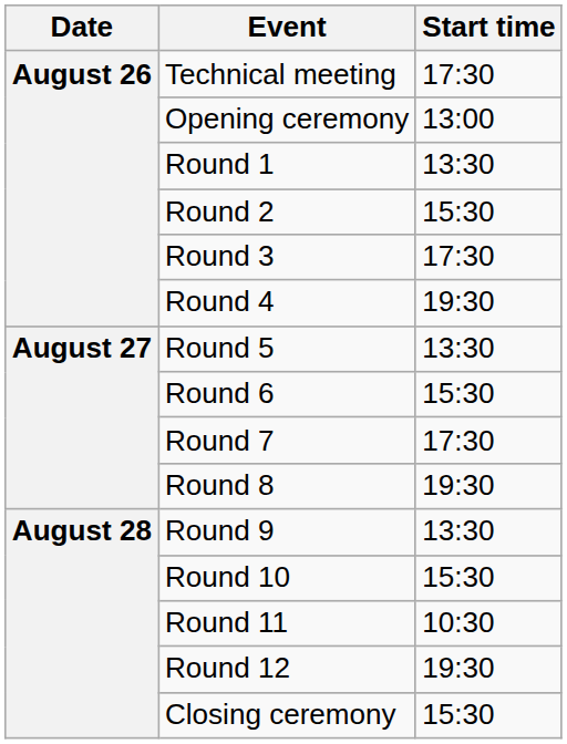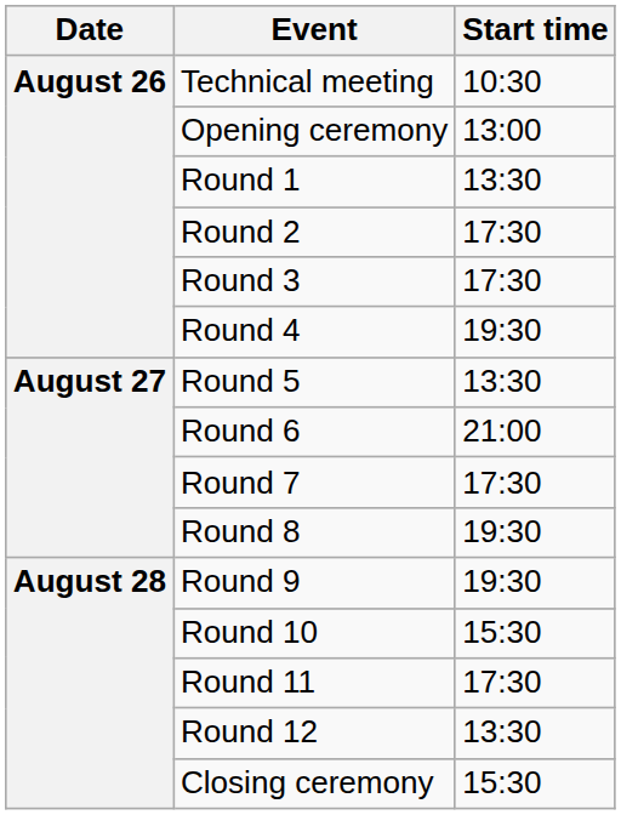Technical meeting | Start time: 17:30 -> 10:30
Round 2 | Start time: 15:30 -> 17:30
Round 6 | Start time: 15:30 -> 21:00
Round 9 | Start time: 13:30 -> 19:30
Round 11 | Start time: 10:30 -> 17:30
Round 12 | Start time: 19:30 -> 13:30
